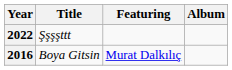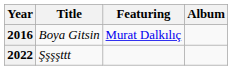rows swapped: 2016 <-> 2022
